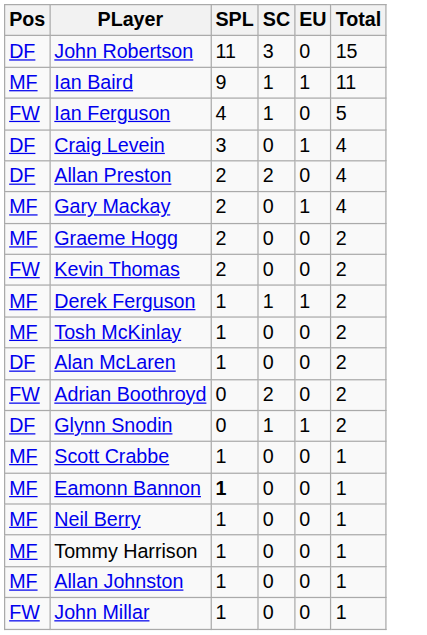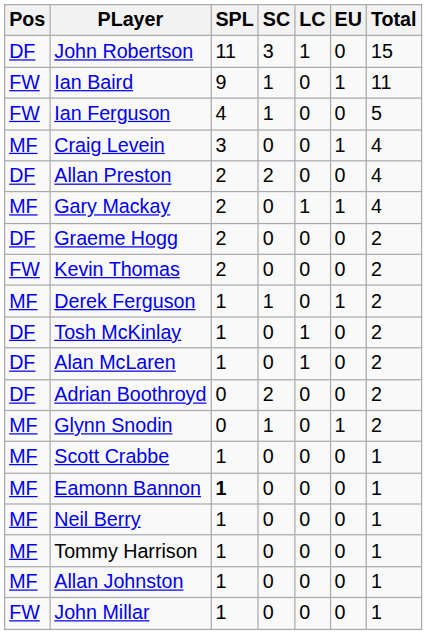+ column: LC | 1 | 0 | 0 | 0 | 0 | 1 | 0 | 0 | 0 | 1 | 1 | 0 | 0 | 0 | 0 | 0 | 0 | 0 | 0
Ian Baird | Pos: MF -> FW
Craig Levein | Pos: DF -> MF
Graeme Hogg | Pos: MF -> DF
Tosh McKinlay | Pos: MF -> DF
Adrian Boothroyd | Pos: FW -> DF
Glynn Snodin | Pos: DF -> MF
